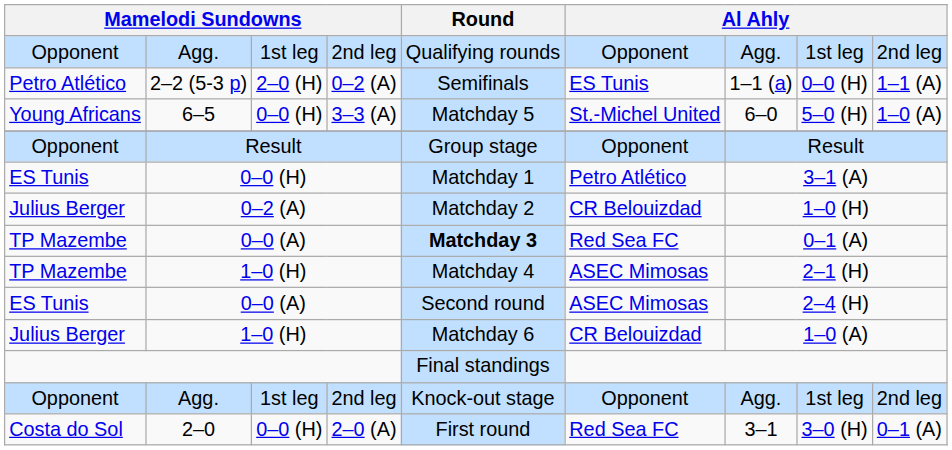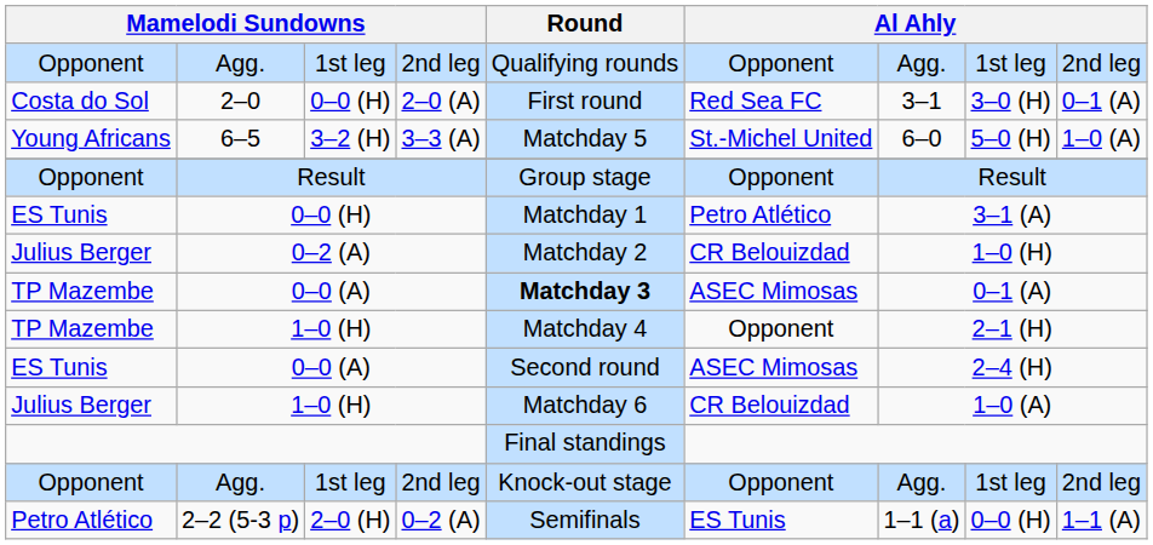rows swapped: 2–0 <-> 2–2 (5-3 p)
6–5 | column 3: 0–0 (H) -> 3–2 (H)
TP Mazembe / 0–0 (A) | column 6: Red Sea FC -> ASEC Mimosas
TP Mazembe / 1–0 (H) | column 6: ASEC Mimosas -> Opponent
